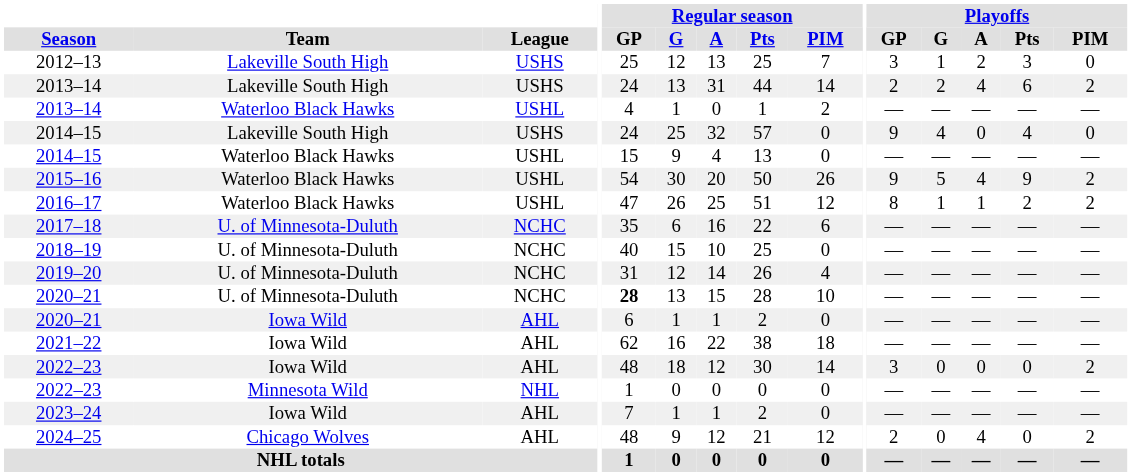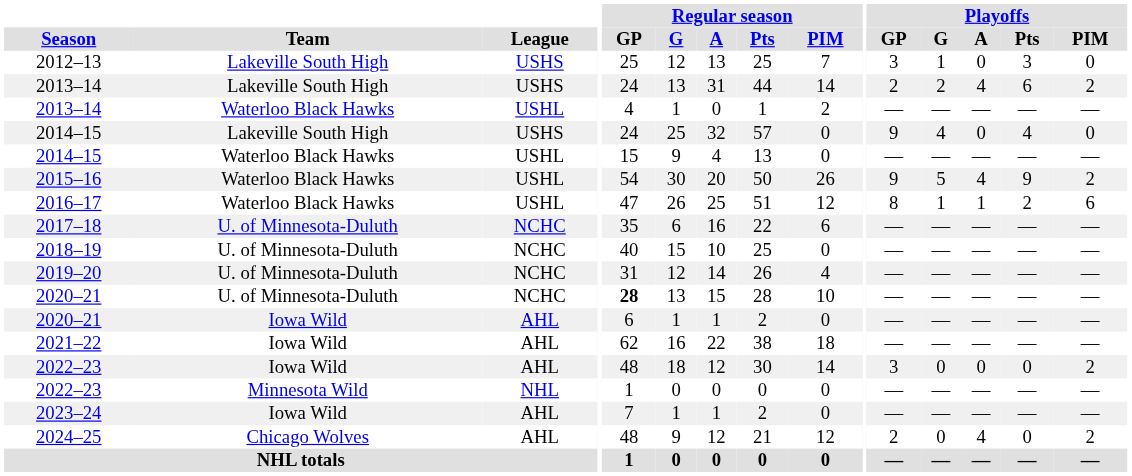2012–13 | Playoffs / A: 2 -> 0
2016–17 | Playoffs / PIM: 2 -> 6
